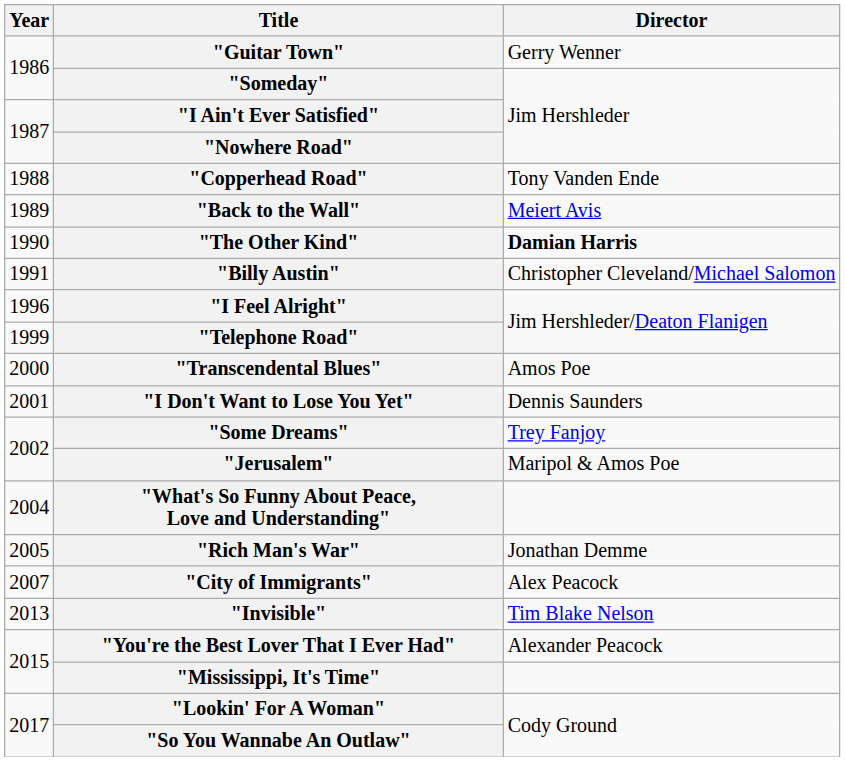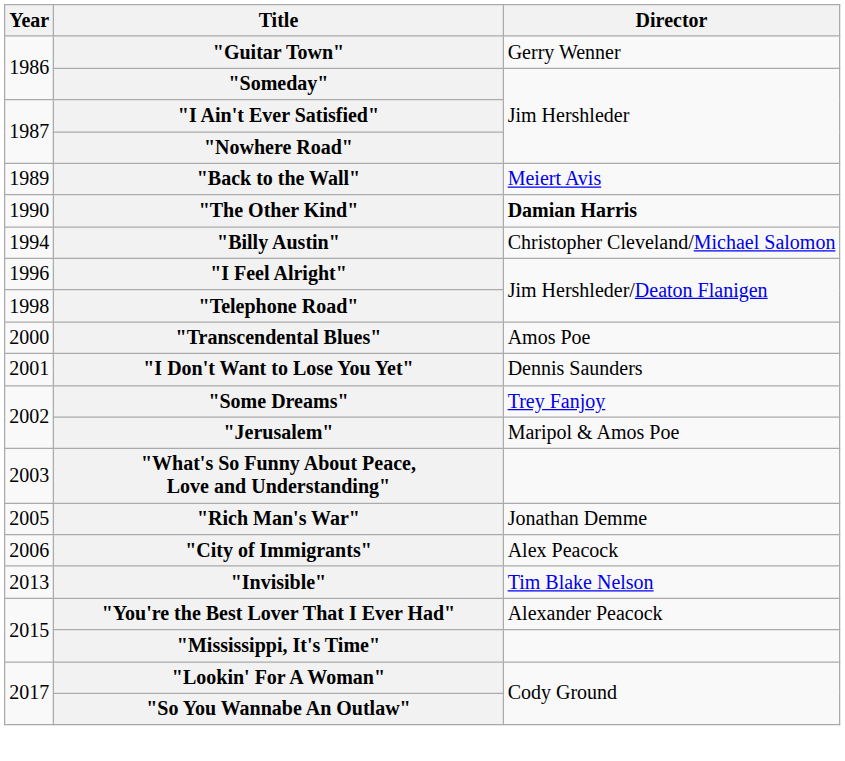- row: 1988 | "Copperhead Road" | Tony Vanden Ende
"Billy Austin" | Year: 1991 -> 1994
"Telephone Road" | Year: 1999 -> 1998
"What's So Funny About Peace, Love and Understanding" | Year: 2004 -> 2003
"City of Immigrants" | Year: 2007 -> 2006
